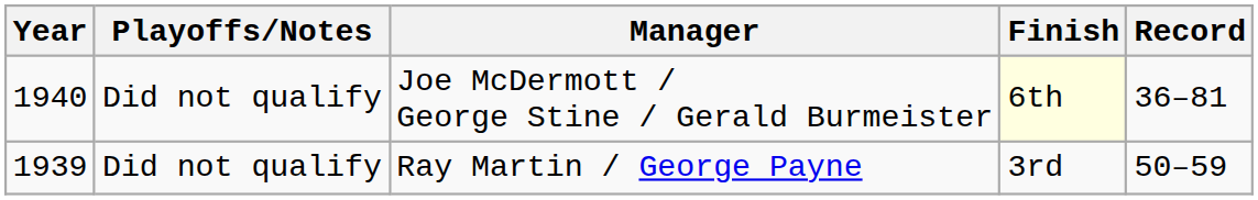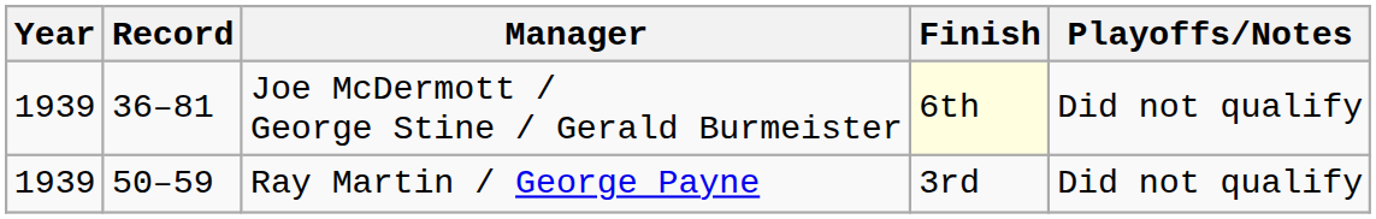columns swapped: Record <-> Playoffs/Notes
Joe McDermott / George Stine / Gerald Burmeister | Year: 1940 -> 1939
